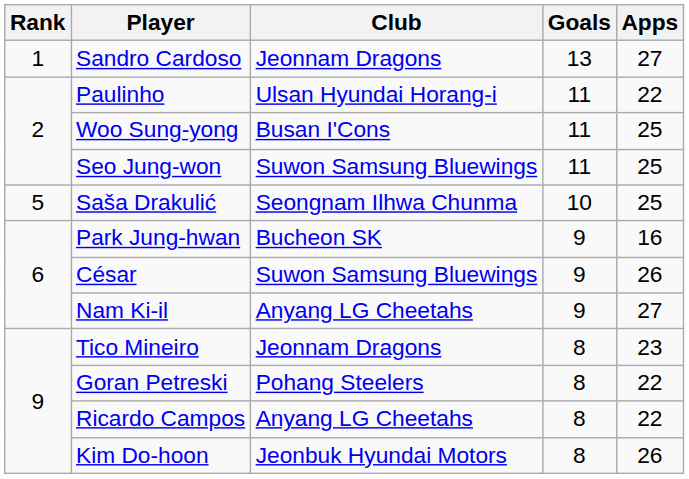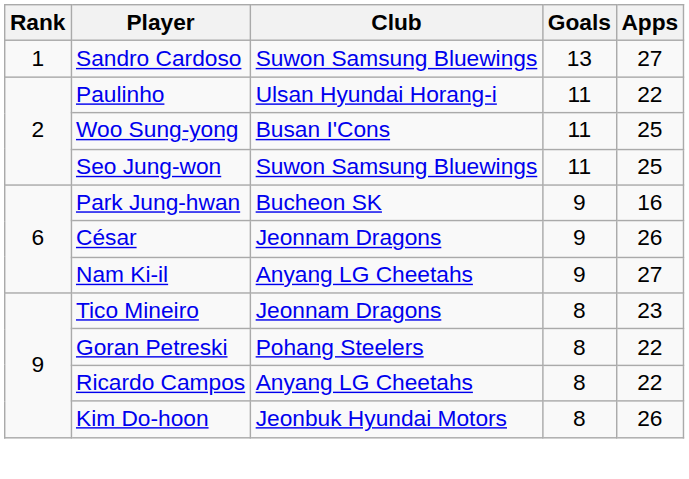Sandro Cardoso | Club: Jeonnam Dragons -> Suwon Samsung Bluewings
- row: 5 | Saša Drakulić | Seongnam Ilhwa Chunma | 10 | 25
César | Club: Suwon Samsung Bluewings -> Jeonnam Dragons
